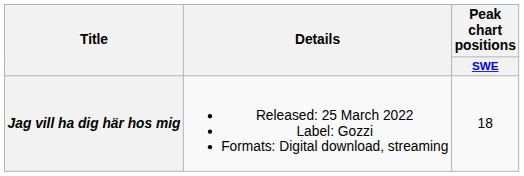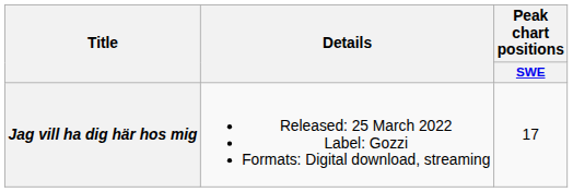Jag vill ha dig här hos mig | Peak chart positions / SWE: 18 -> 17
